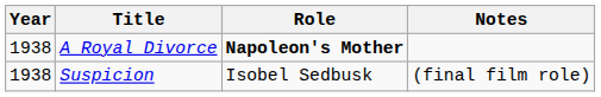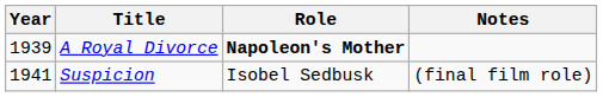A Royal Divorce | Year: 1938 -> 1939
Suspicion | Year: 1938 -> 1941
